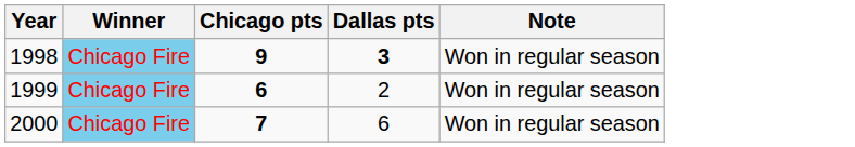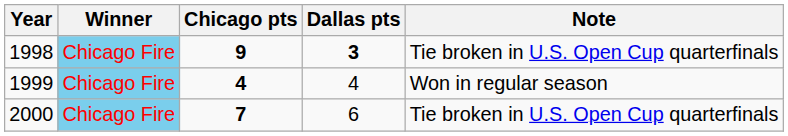1998 | Note: Won in regular season -> Tie broken in U.S. Open Cup quarterfinals
1999 | Chicago pts: 6 -> 4
1999 | Dallas pts: 2 -> 4
2000 | Note: Won in regular season -> Tie broken in U.S. Open Cup quarterfinals
